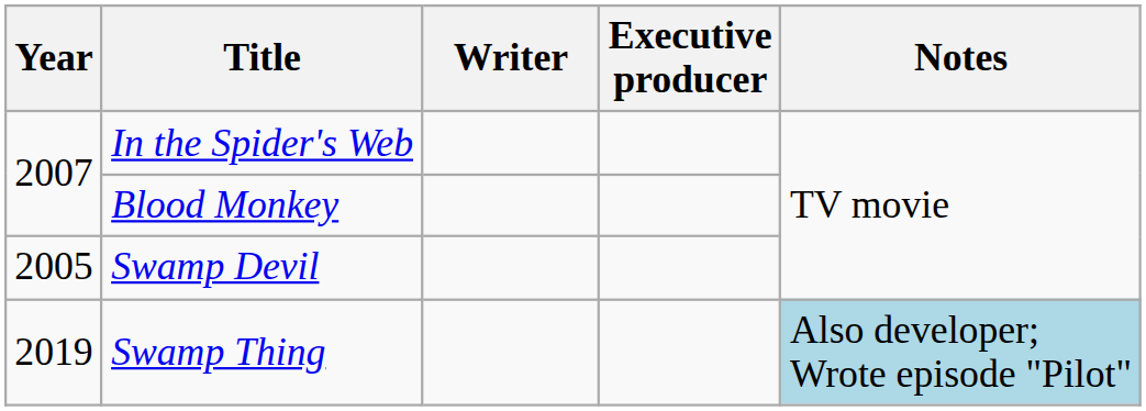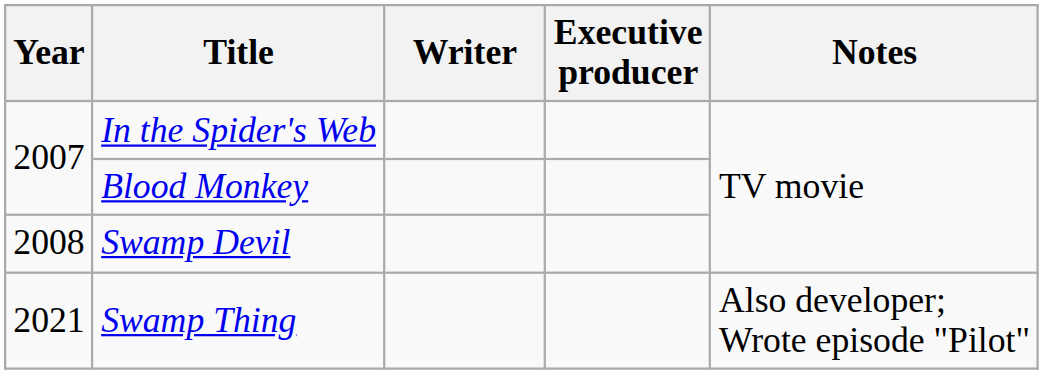Swamp Devil | Year: 2005 -> 2008
Swamp Thing | Year: 2019 -> 2021
Swamp Thing | Notes: lightblue background -> no background
